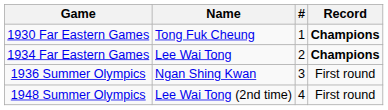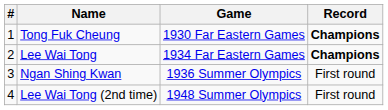columns swapped: # <-> Game
